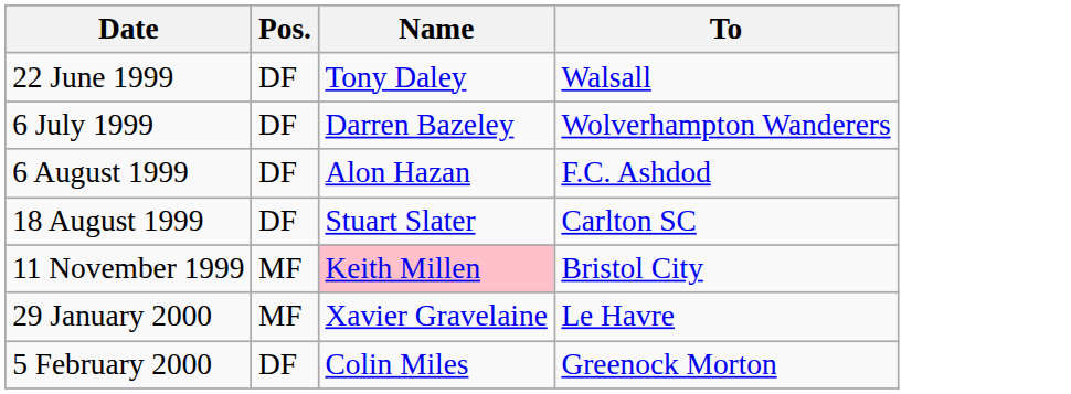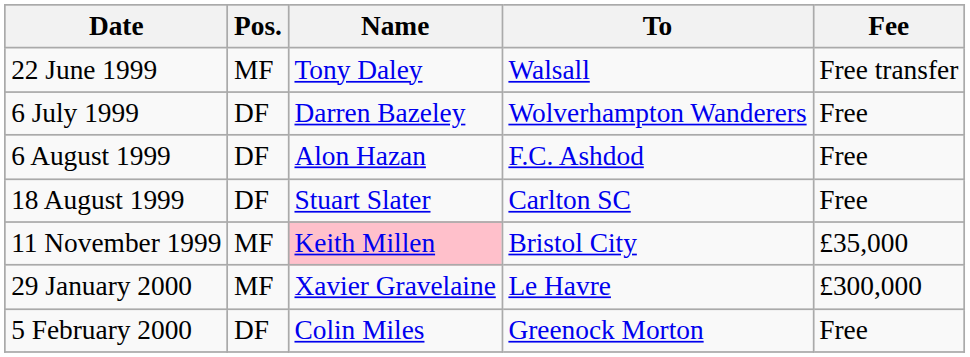+ column: Fee | Free transfer | Free | Free | Free | £35,000 | £300,000 | Free
22 June 1999 | Pos.: DF -> MF
